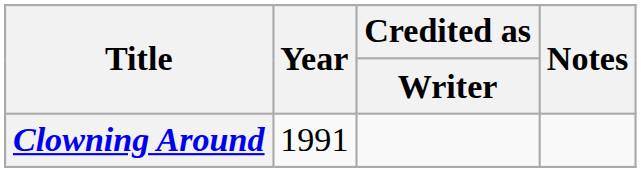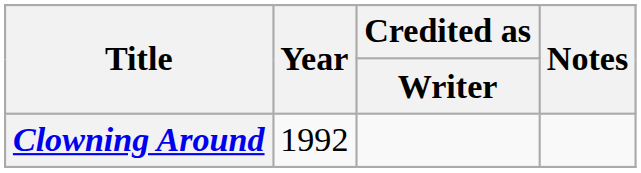Clowning Around | Year: 1991 -> 1992
